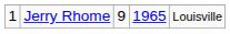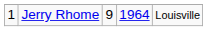Jerry Rhome | column 4: 1965 -> 1964
